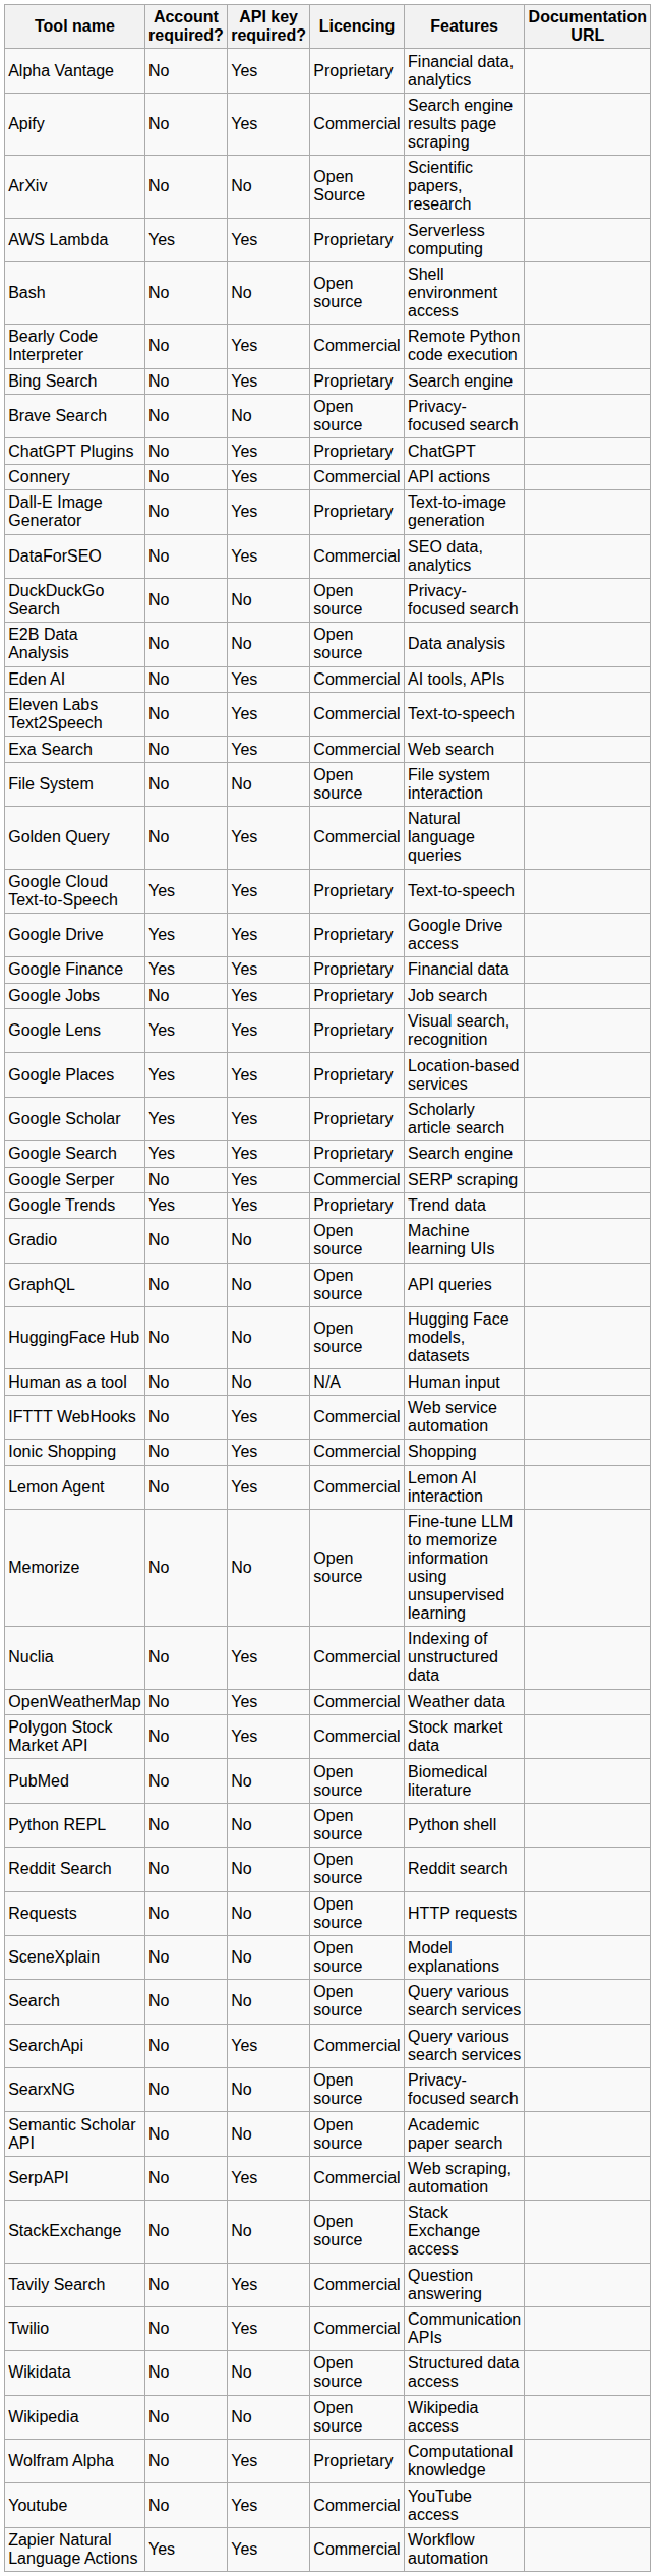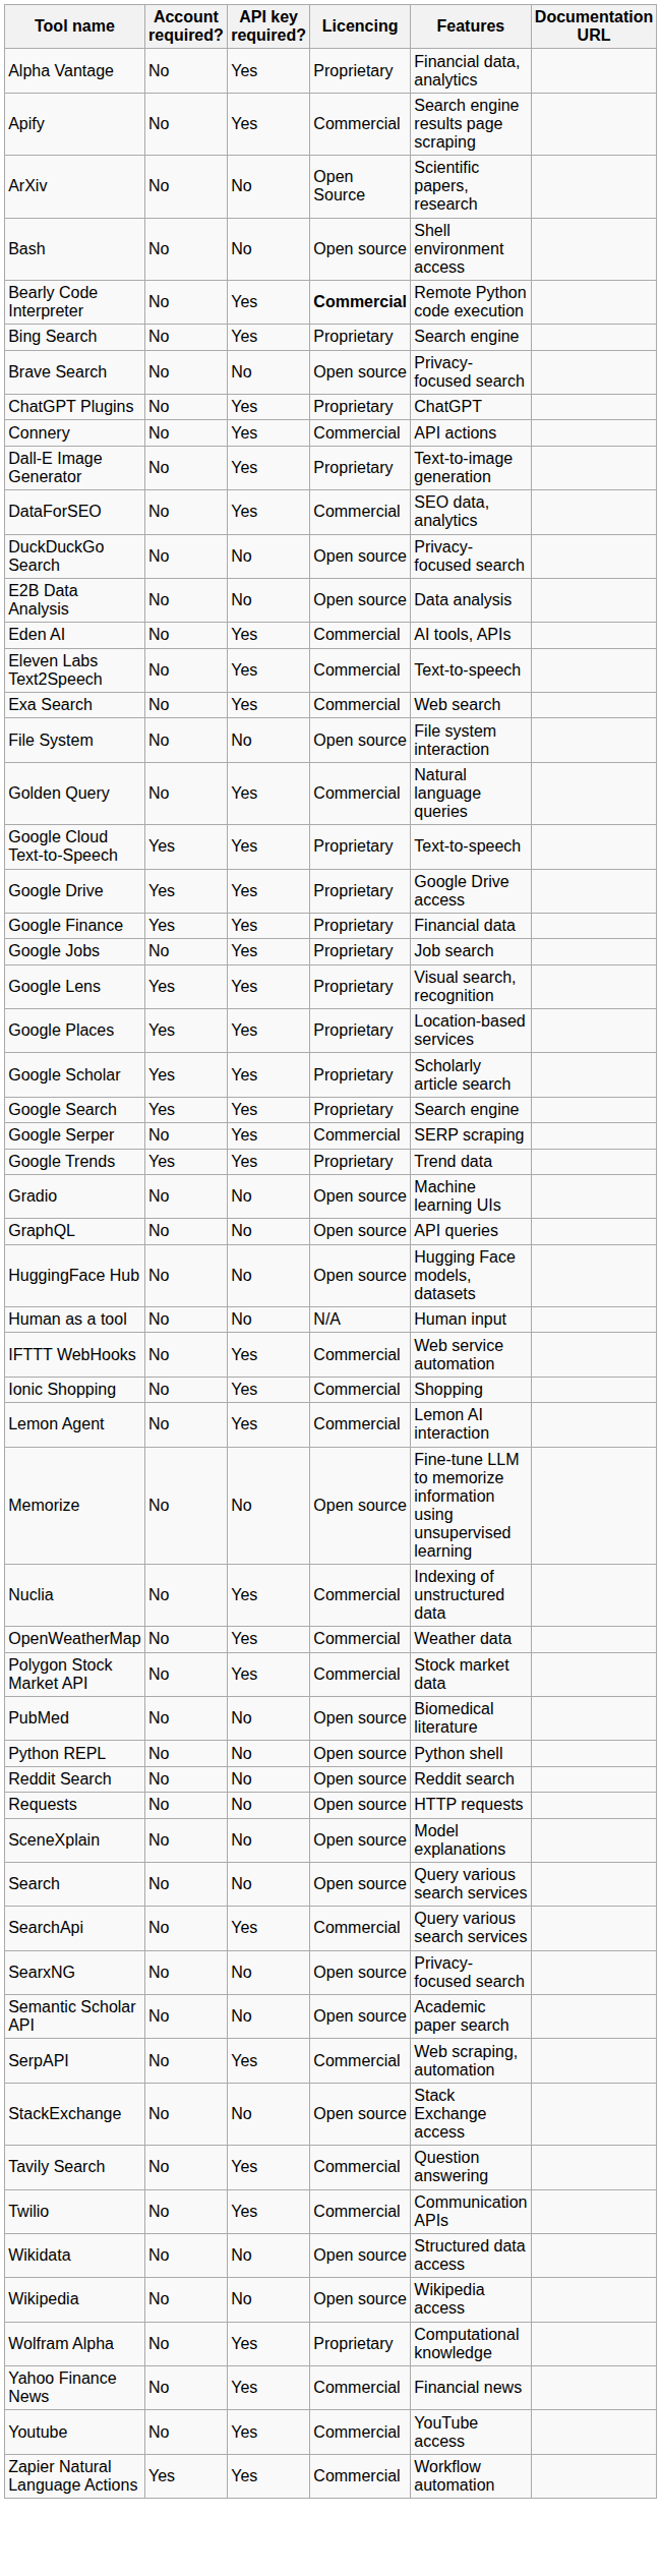- row: AWS Lambda | Yes | Yes | Proprietary | Serverless computing
Bearly Code Interpreter | Licencing: normal -> bold
+ row: Yahoo Finance News | No | Yes | Commercial | Financial news
